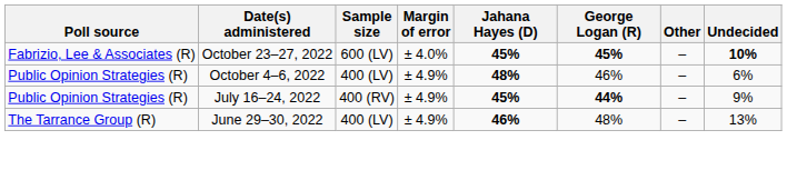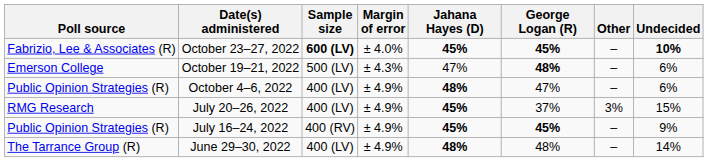October 23–27, 2022 | Sample size: normal -> bold
+ row: Emerson College | October 19–21, 2022 | 500 (LV) | ± 4.3% | 47% | 48% | – | 6%
October 4–6, 2022 | George Logan (R): 46% -> 47%
+ row: RMG Research | July 20–26, 2022 | 400 (LV) | ± 4.9% | 45% | 37% | 3% | 15%
July 16–24, 2022 | George Logan (R): 44% -> 45%
June 29–30, 2022 | Jahana Hayes (D): 46% -> 48%
June 29–30, 2022 | Undecided: 13% -> 14%
